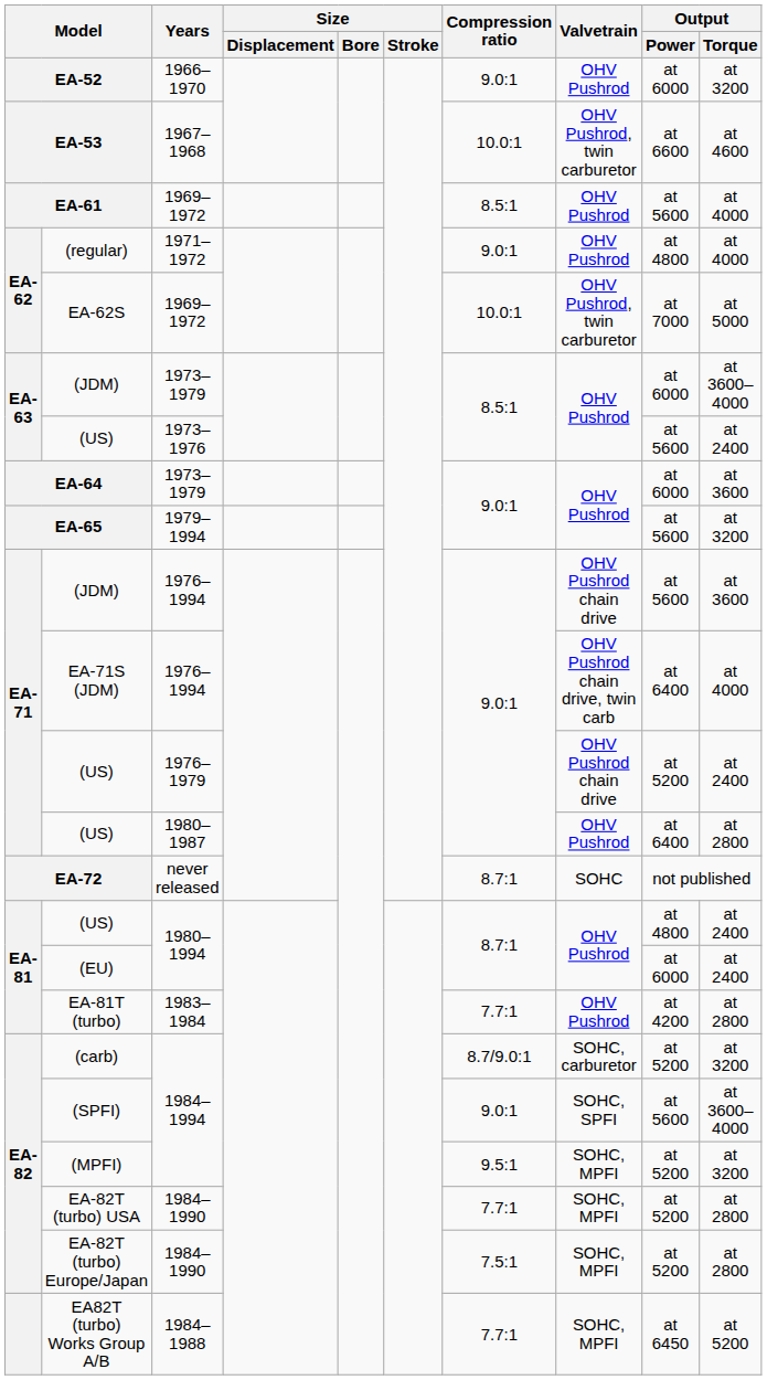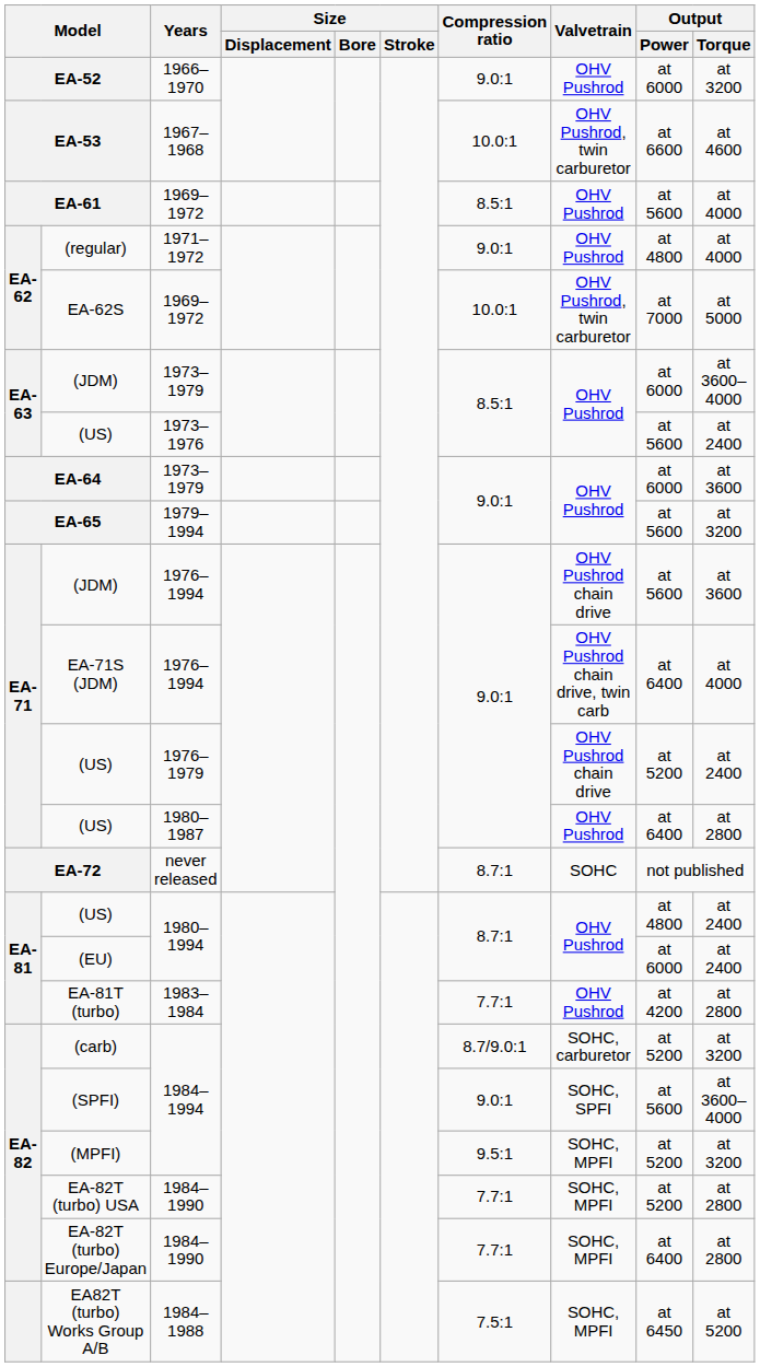EA-82T (turbo) Europe/Japan | Compression ratio: 7.5:1 -> 7.7:1
EA-82T (turbo) Europe/Japan | Output / Power: at 5200 -> at 6400
EA82T (turbo) Works Group A/B | Compression ratio: 7.7:1 -> 7.5:1
